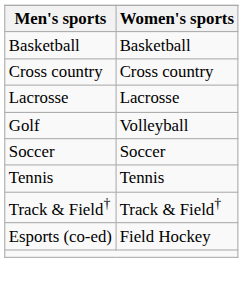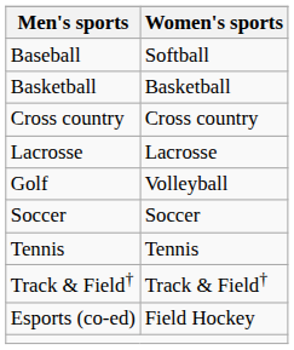+ row: Baseball | Softball
